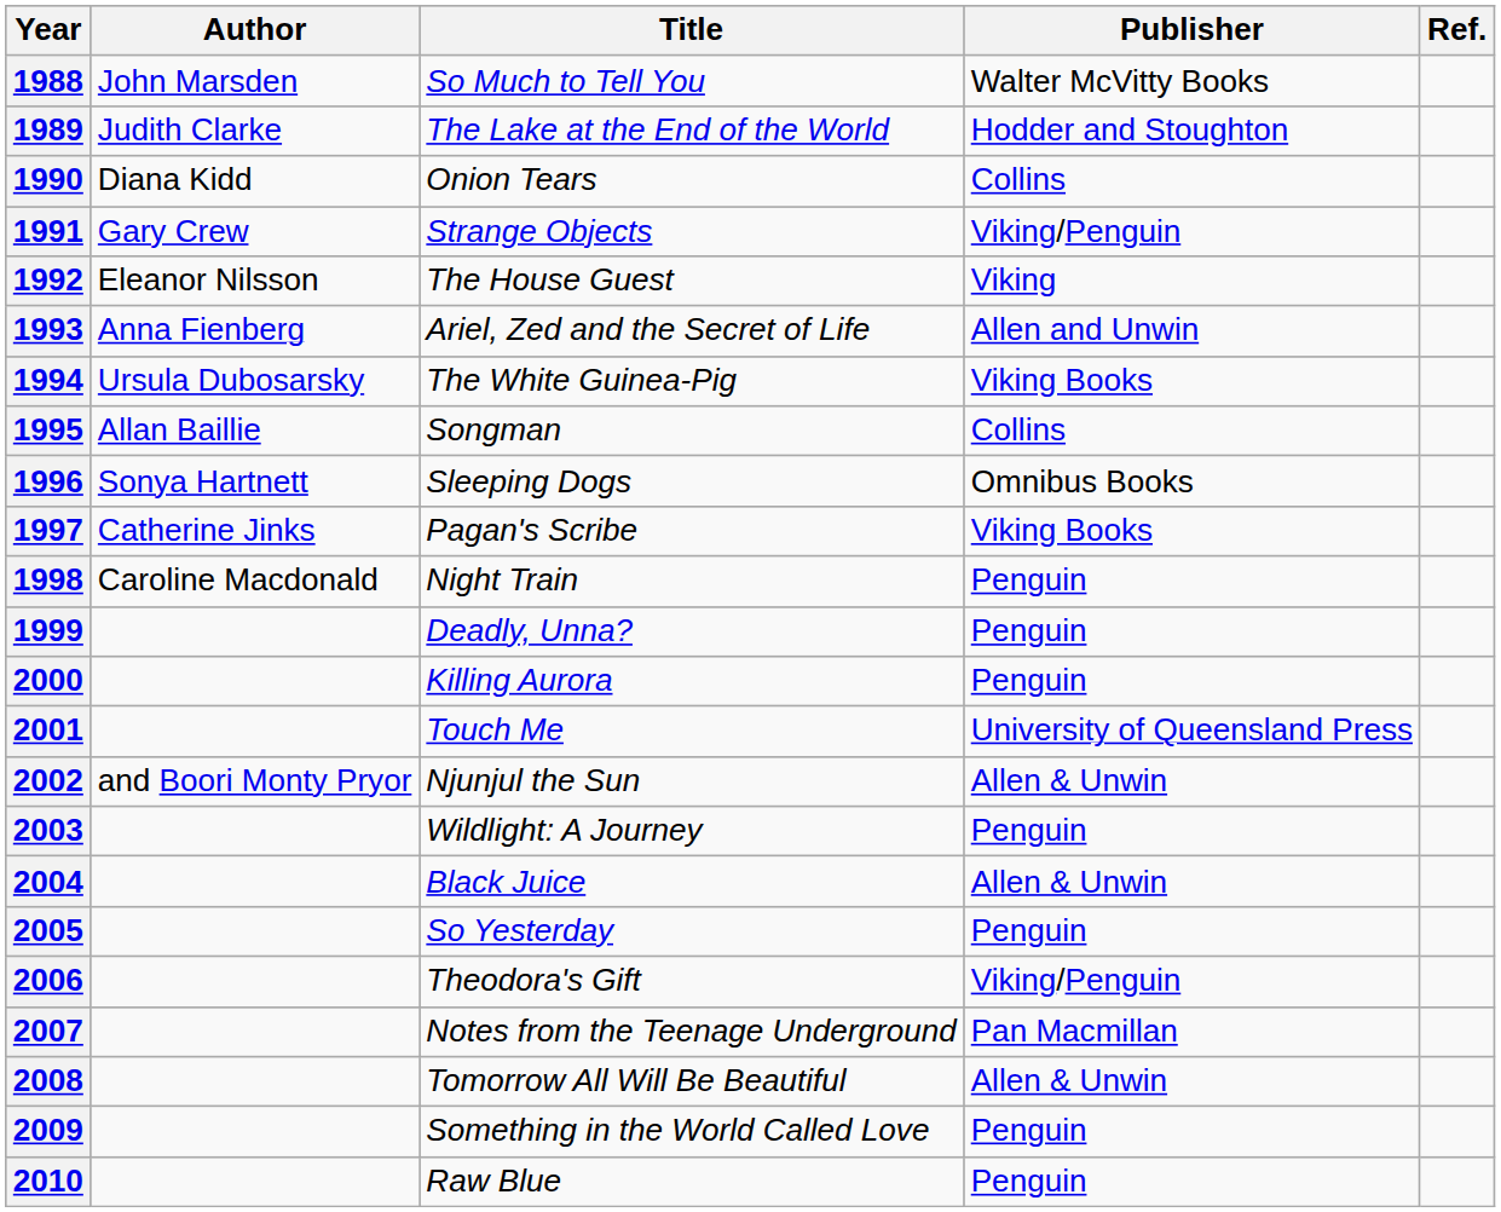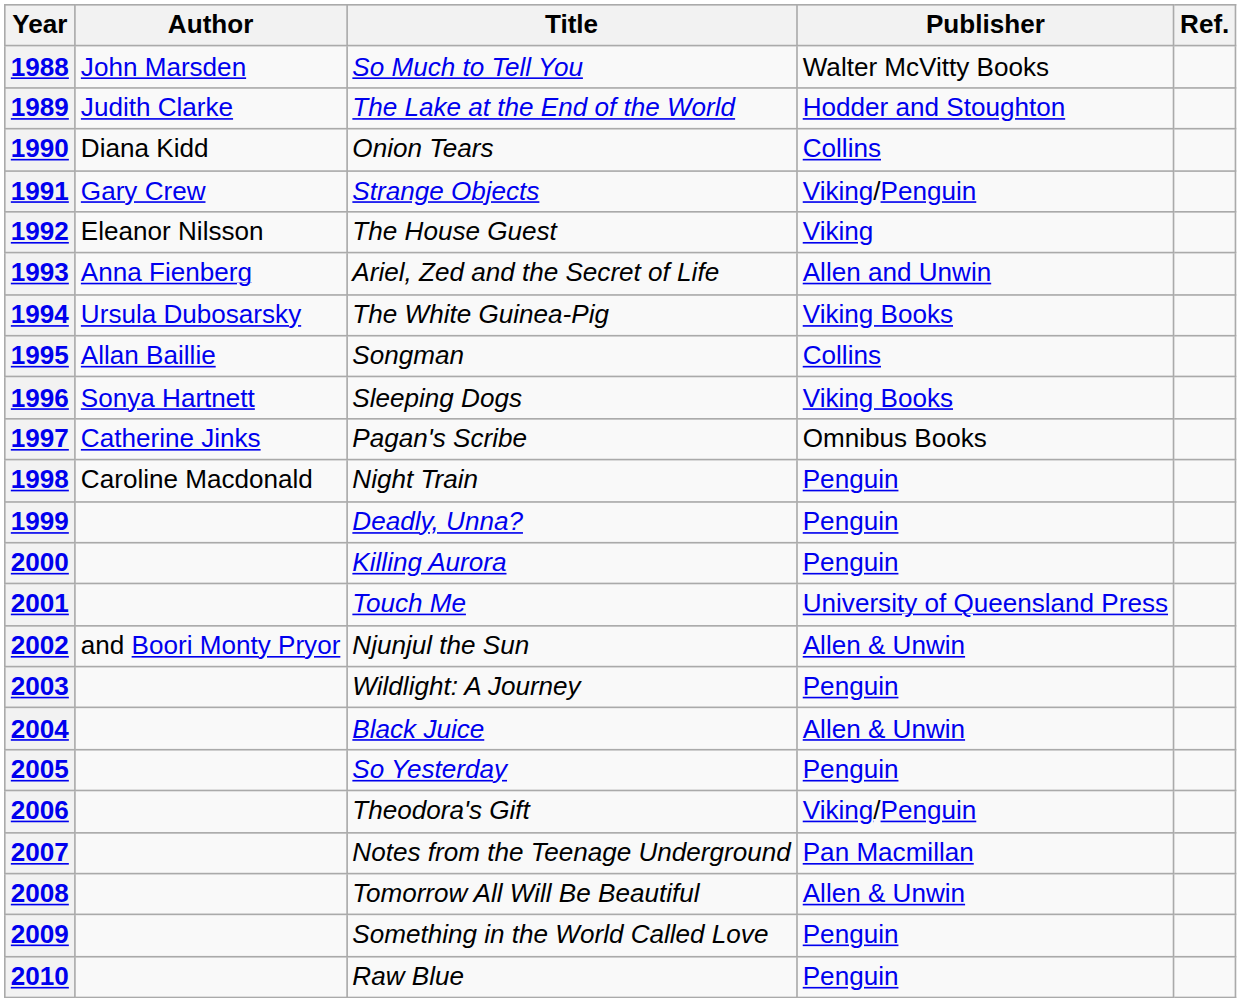1996 | Publisher: Omnibus Books -> Viking Books
1997 | Publisher: Viking Books -> Omnibus Books
